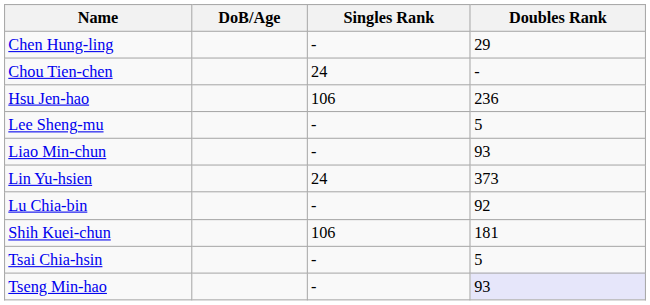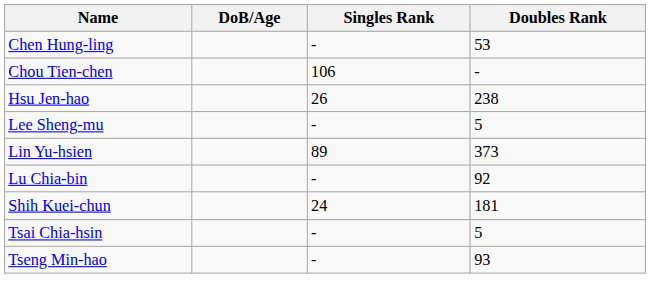Chen Hung-ling | Doubles Rank: 29 -> 53
Chou Tien-chen | Singles Rank: 24 -> 106
Hsu Jen-hao | Singles Rank: 106 -> 26
Hsu Jen-hao | Doubles Rank: 236 -> 238
- row: Liao Min-chun | - | 93
Lin Yu-hsien | Singles Rank: 24 -> 89
Shih Kuei-chun | Singles Rank: 106 -> 24
Tseng Min-hao | Doubles Rank: lavender background -> no background
